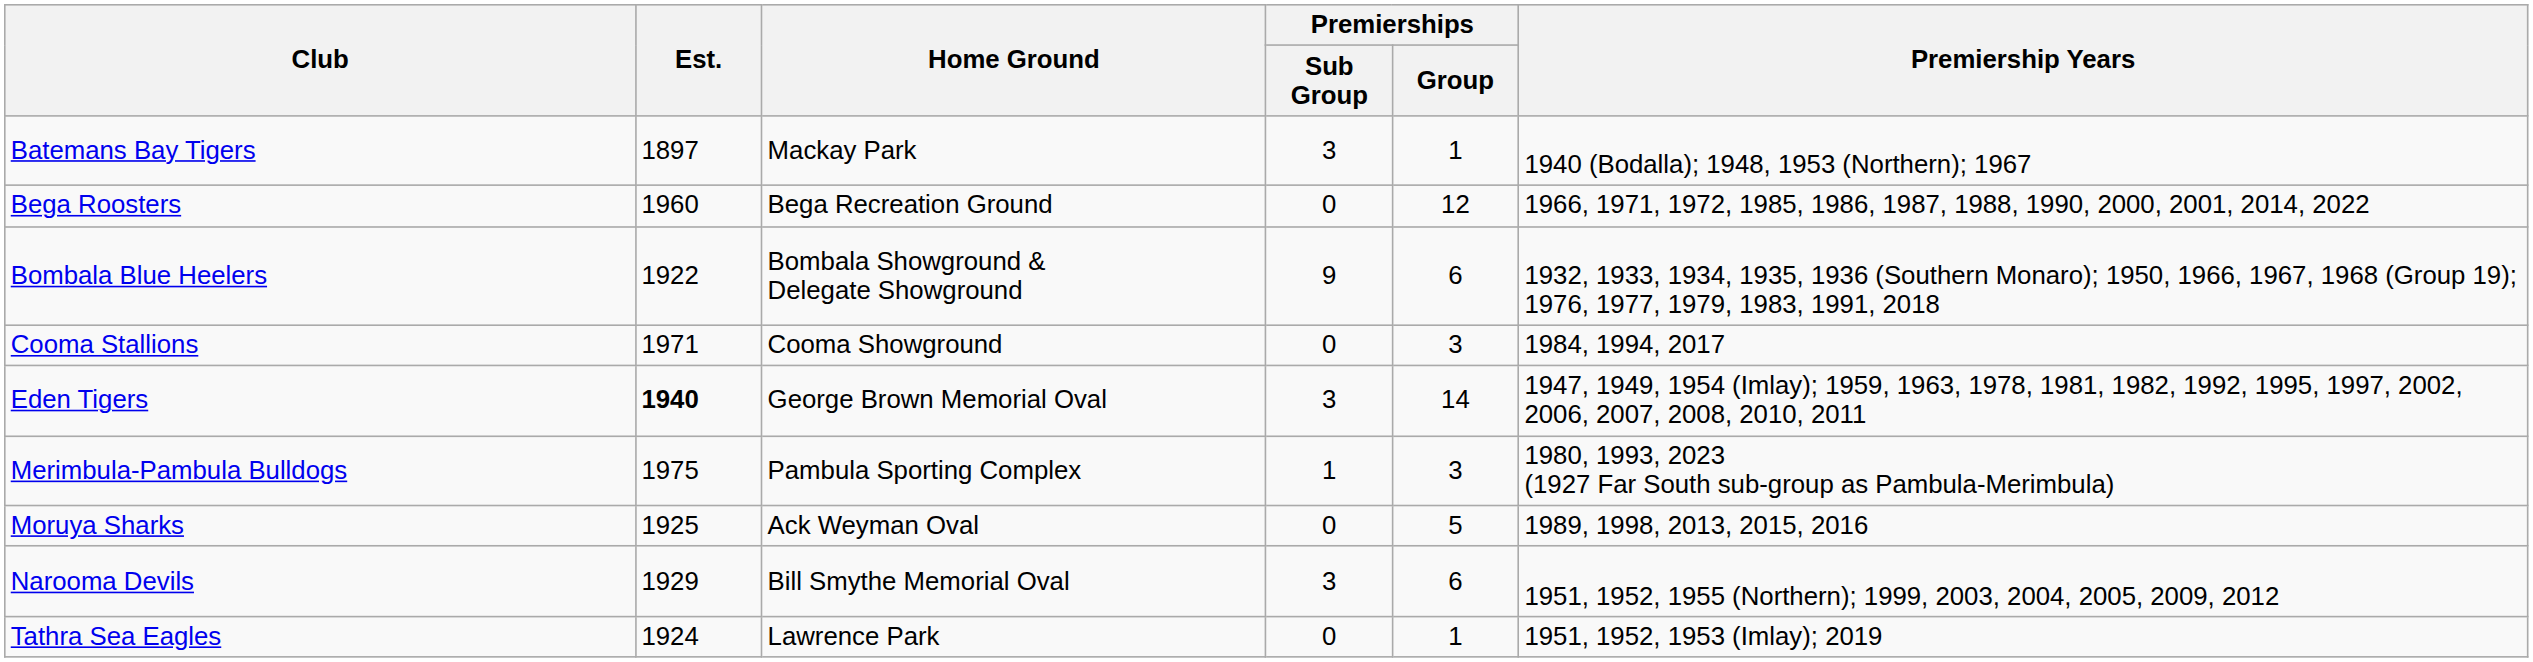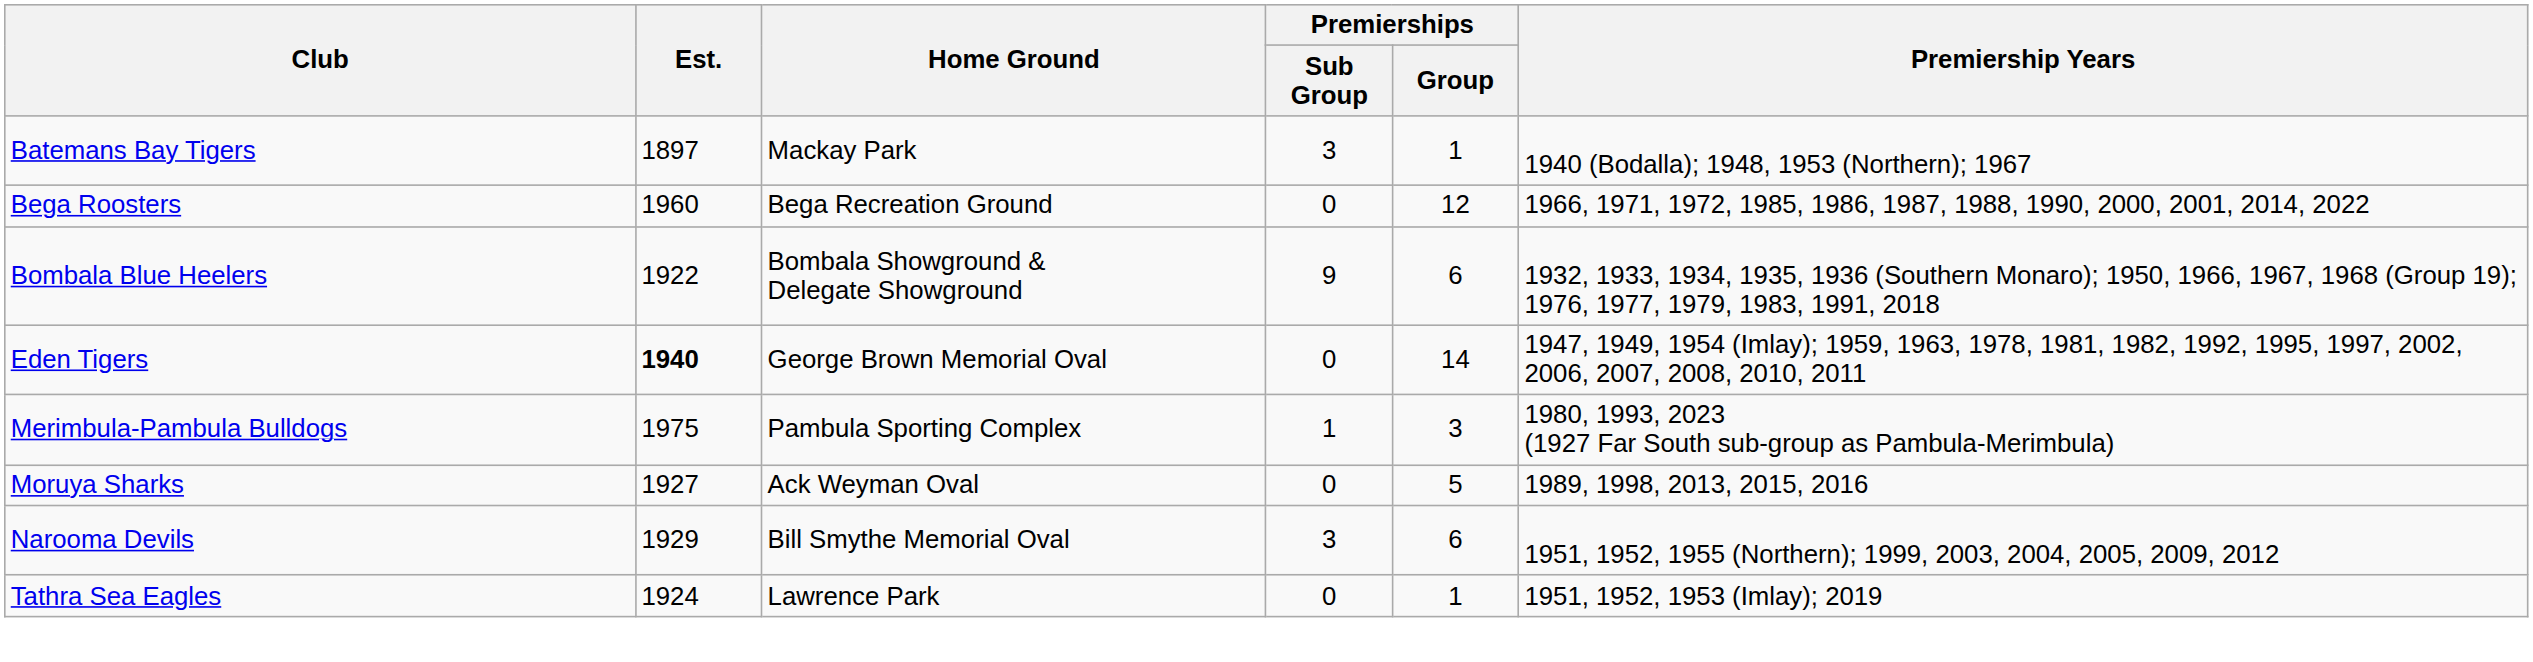- row: Cooma Stallions | 1971 | Cooma Showground | 0 | 3 | 1984, 1994, 2017
Eden Tigers | Premierships / Sub Group: 3 -> 0
Moruya Sharks | Est.: 1925 -> 1927
